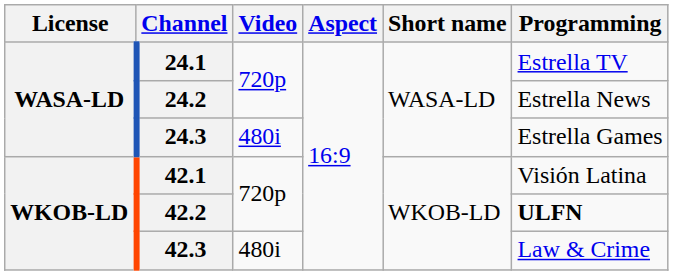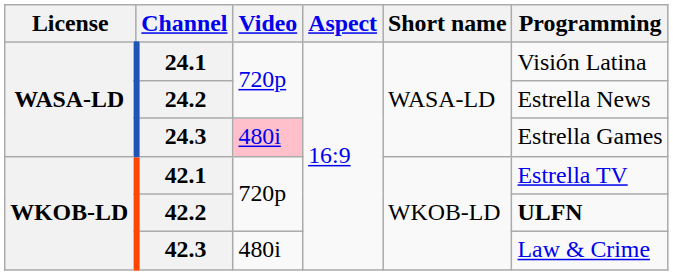24.1 | Programming: Estrella TV -> Visión Latina
24.3 | Video: no background -> pink background
42.1 | Programming: Visión Latina -> Estrella TV
